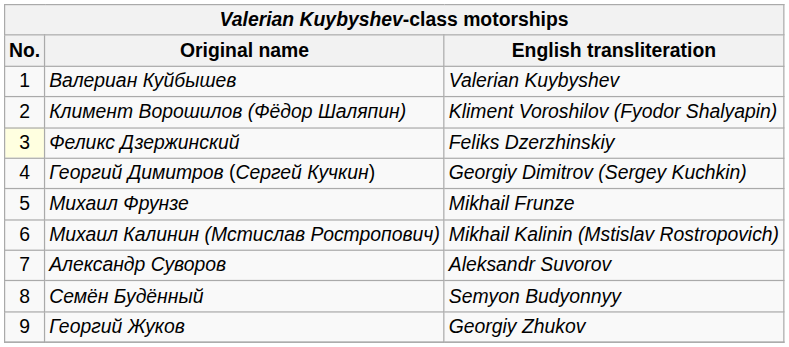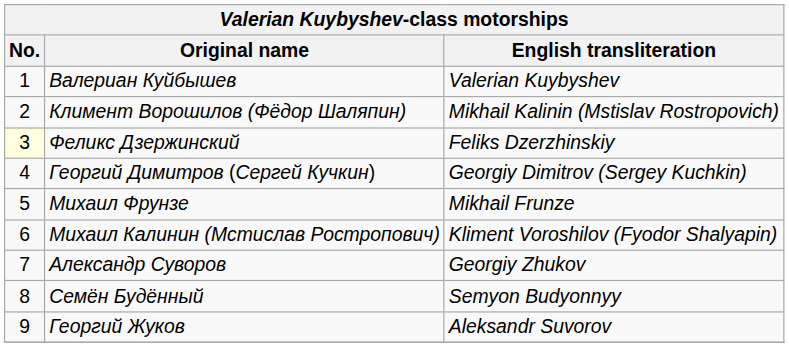Климент Ворошилов (Фёдор Шаляпин) | English transliteration: Kliment Voroshilov (Fyodor Shalyapin) -> Mikhail Kalinin (Mstislav Rostropovich)
Михаил Калинин (Мстислав Ростропович) | English transliteration: Mikhail Kalinin (Mstislav Rostropovich) -> Kliment Voroshilov (Fyodor Shalyapin)
Александр Суворов | English transliteration: Aleksandr Suvorov -> Georgiy Zhukov
Георгий Жуков | English transliteration: Georgiy Zhukov -> Aleksandr Suvorov
